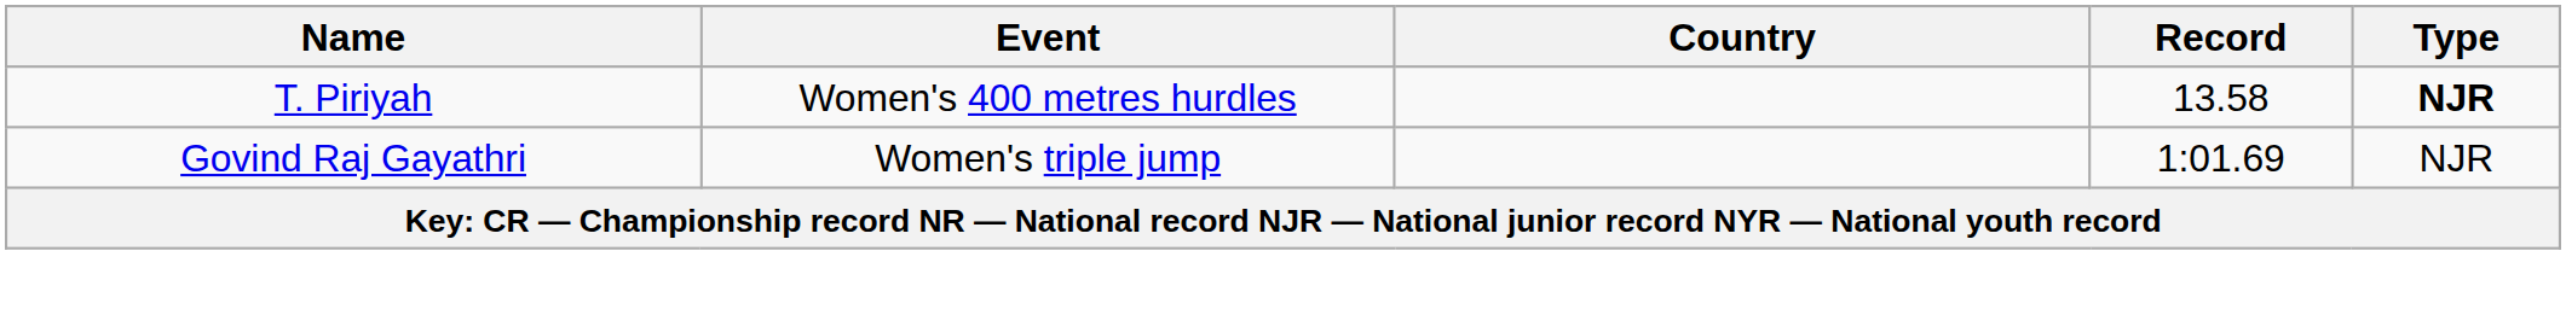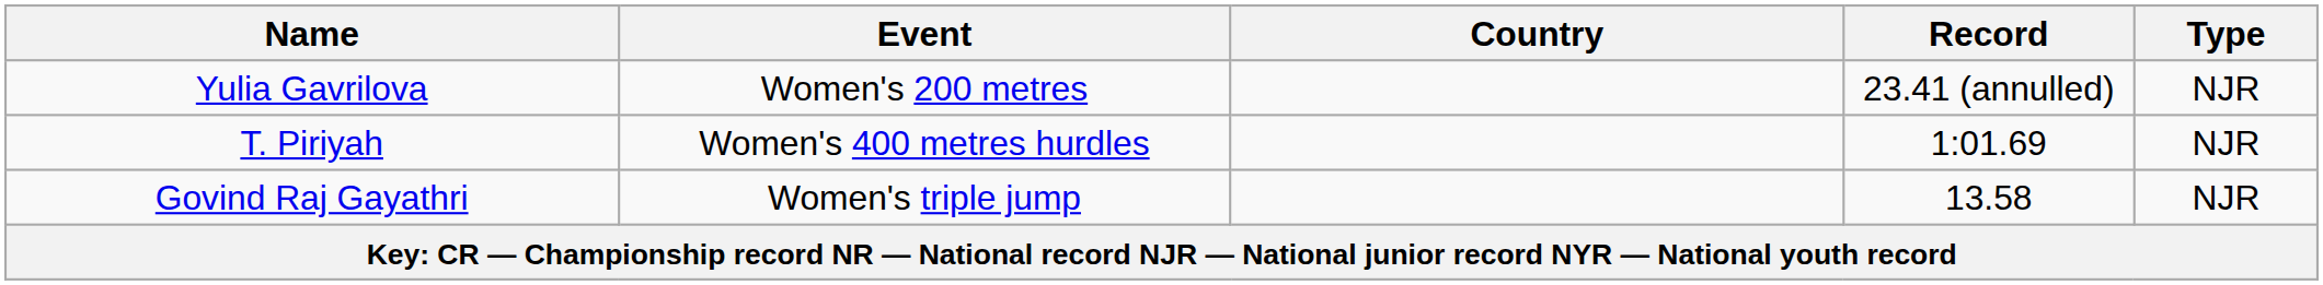+ row: Yulia Gavrilova | Women's 200 metres | 23.41 (annulled) | NJR
T. Piriyah | Record: 13.58 -> 1:01.69
T. Piriyah | Type: bold -> normal
Govind Raj Gayathri | Record: 1:01.69 -> 13.58
